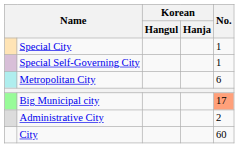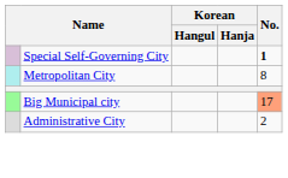- row: Special City | 1
Special Self-Governing City | No.: normal -> bold
Metropolitan City | No.: 6 -> 8
- row: City | 60
